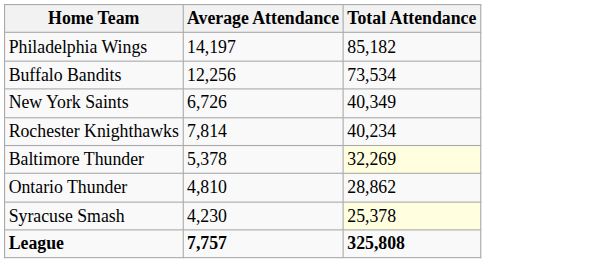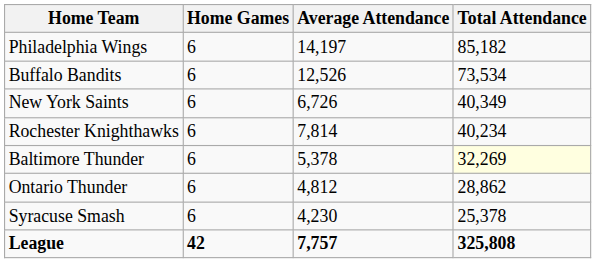+ column: Home Games | 6 | 6 | 6 | 6 | 6 | 6 | 6 | 42
Buffalo Bandits | Average Attendance: 12,256 -> 12,526
Ontario Thunder | Average Attendance: 4,810 -> 4,812
Syracuse Smash | Total Attendance: lightyellow background -> no background
